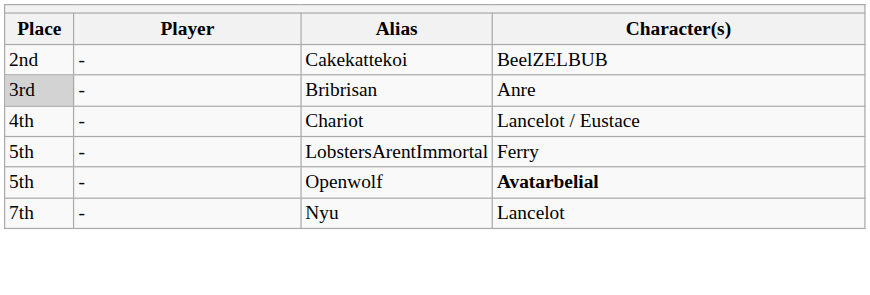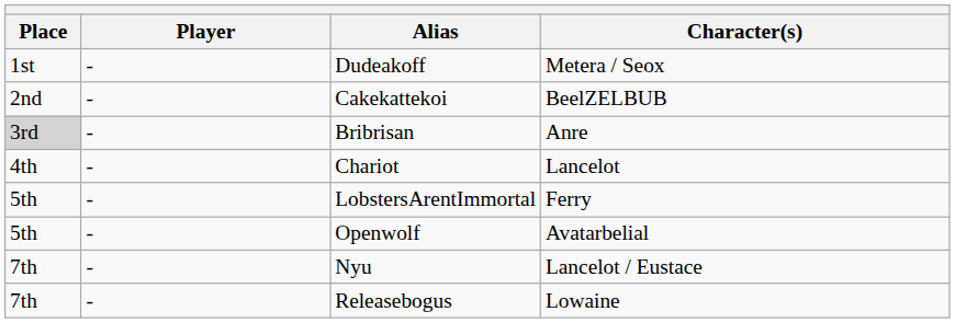+ row: 1st | - | Dudeakoff | Metera / Seox
Chariot | Character(s): Lancelot / Eustace -> Lancelot
Openwolf | Character(s): bold -> normal
Nyu | Character(s): Lancelot -> Lancelot / Eustace
+ row: 7th | - | Releasebogus | Lowaine
